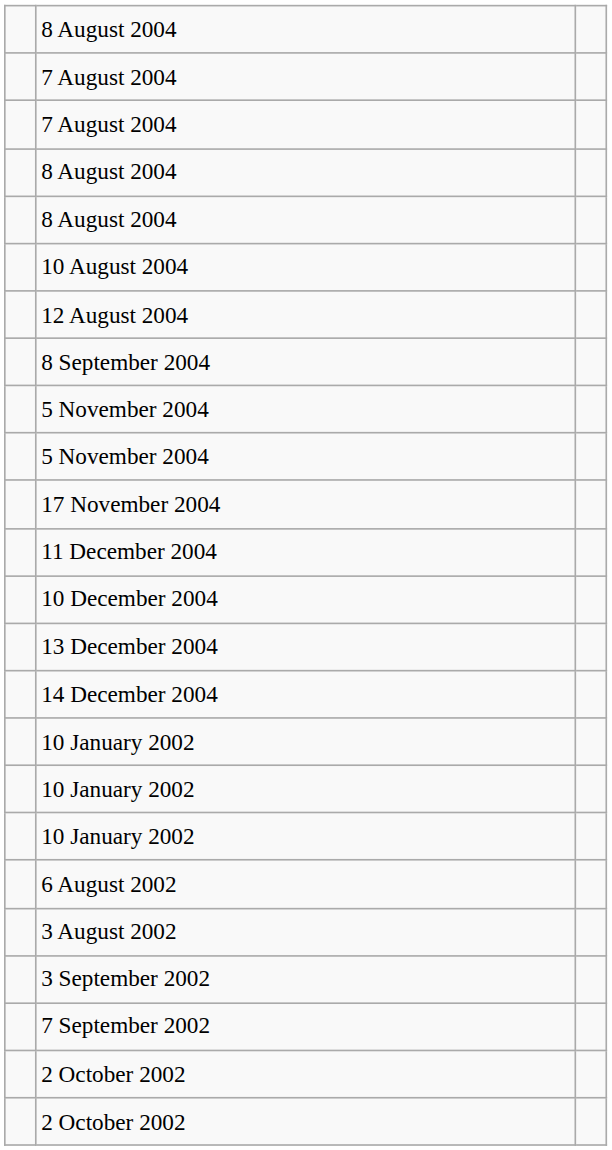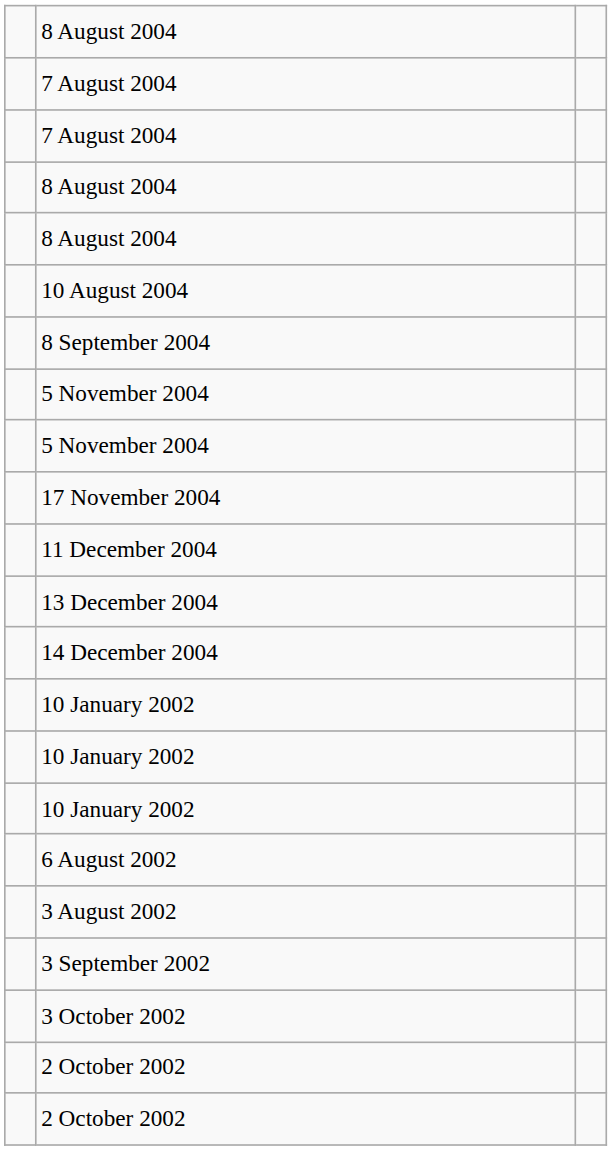- row: 12 August 2004
- row: 10 December 2004
- row: 7 September 2002
+ row: 3 October 2002
